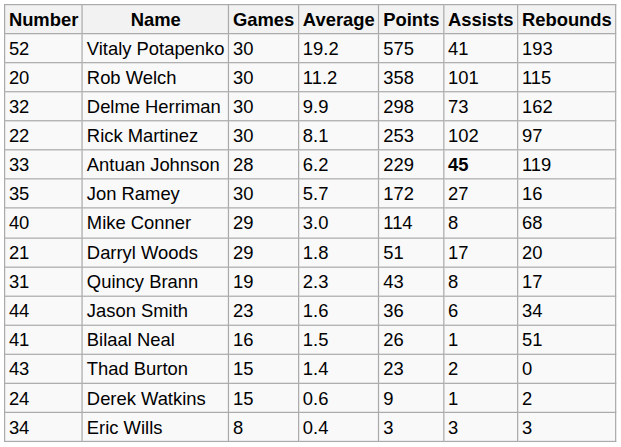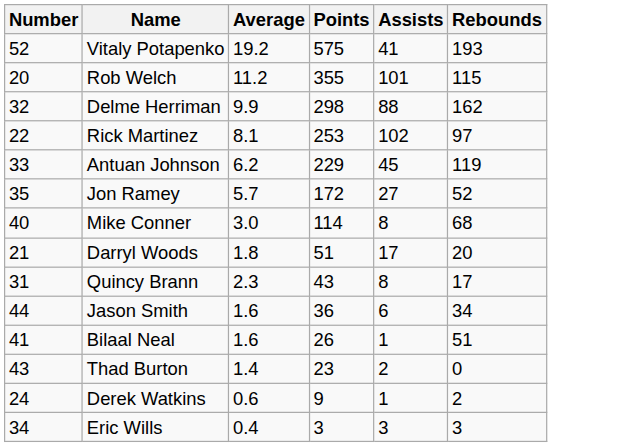- column: Games | 30 | 30 | 30 | 30 | 28 | 30 | 29 | 29 | 19 | 23 | 16 | 15 | 15 | 8
Rob Welch | Points: 358 -> 355
Delme Herriman | Assists: 73 -> 88
Antuan Johnson | Assists: bold -> normal
Jon Ramey | Rebounds: 16 -> 52
Bilaal Neal | Average: 1.5 -> 1.6
